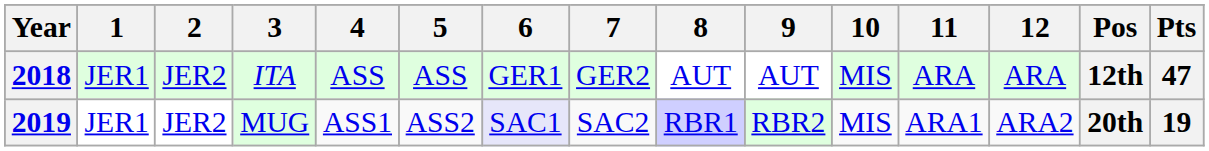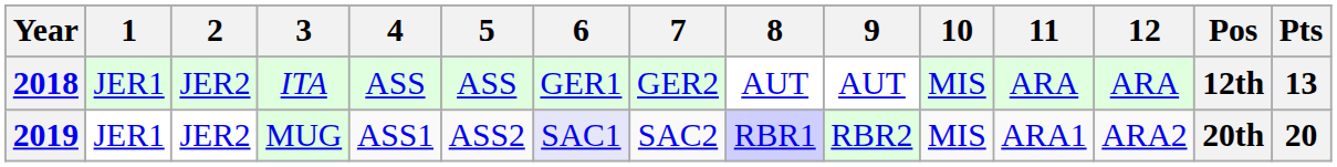2018 | Pts: 47 -> 13
2019 | Pts: 19 -> 20
